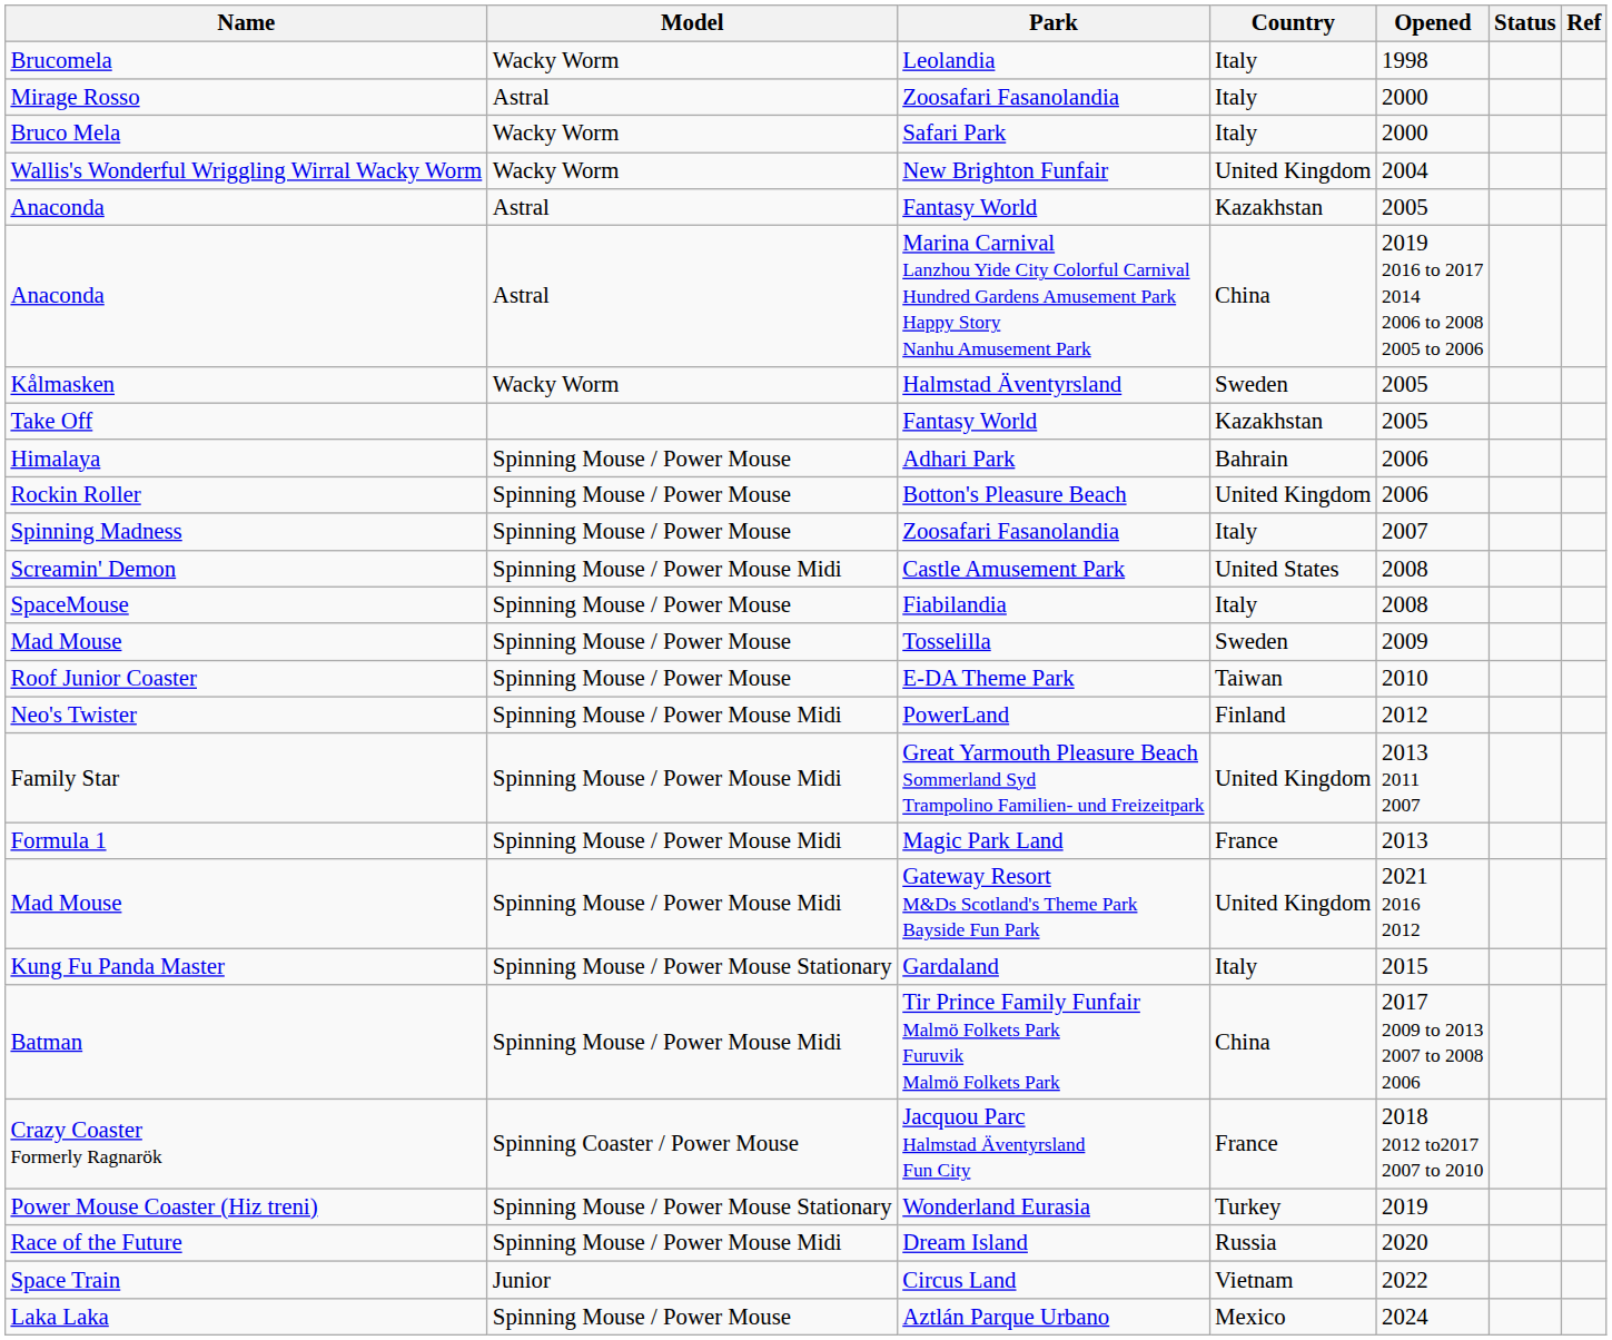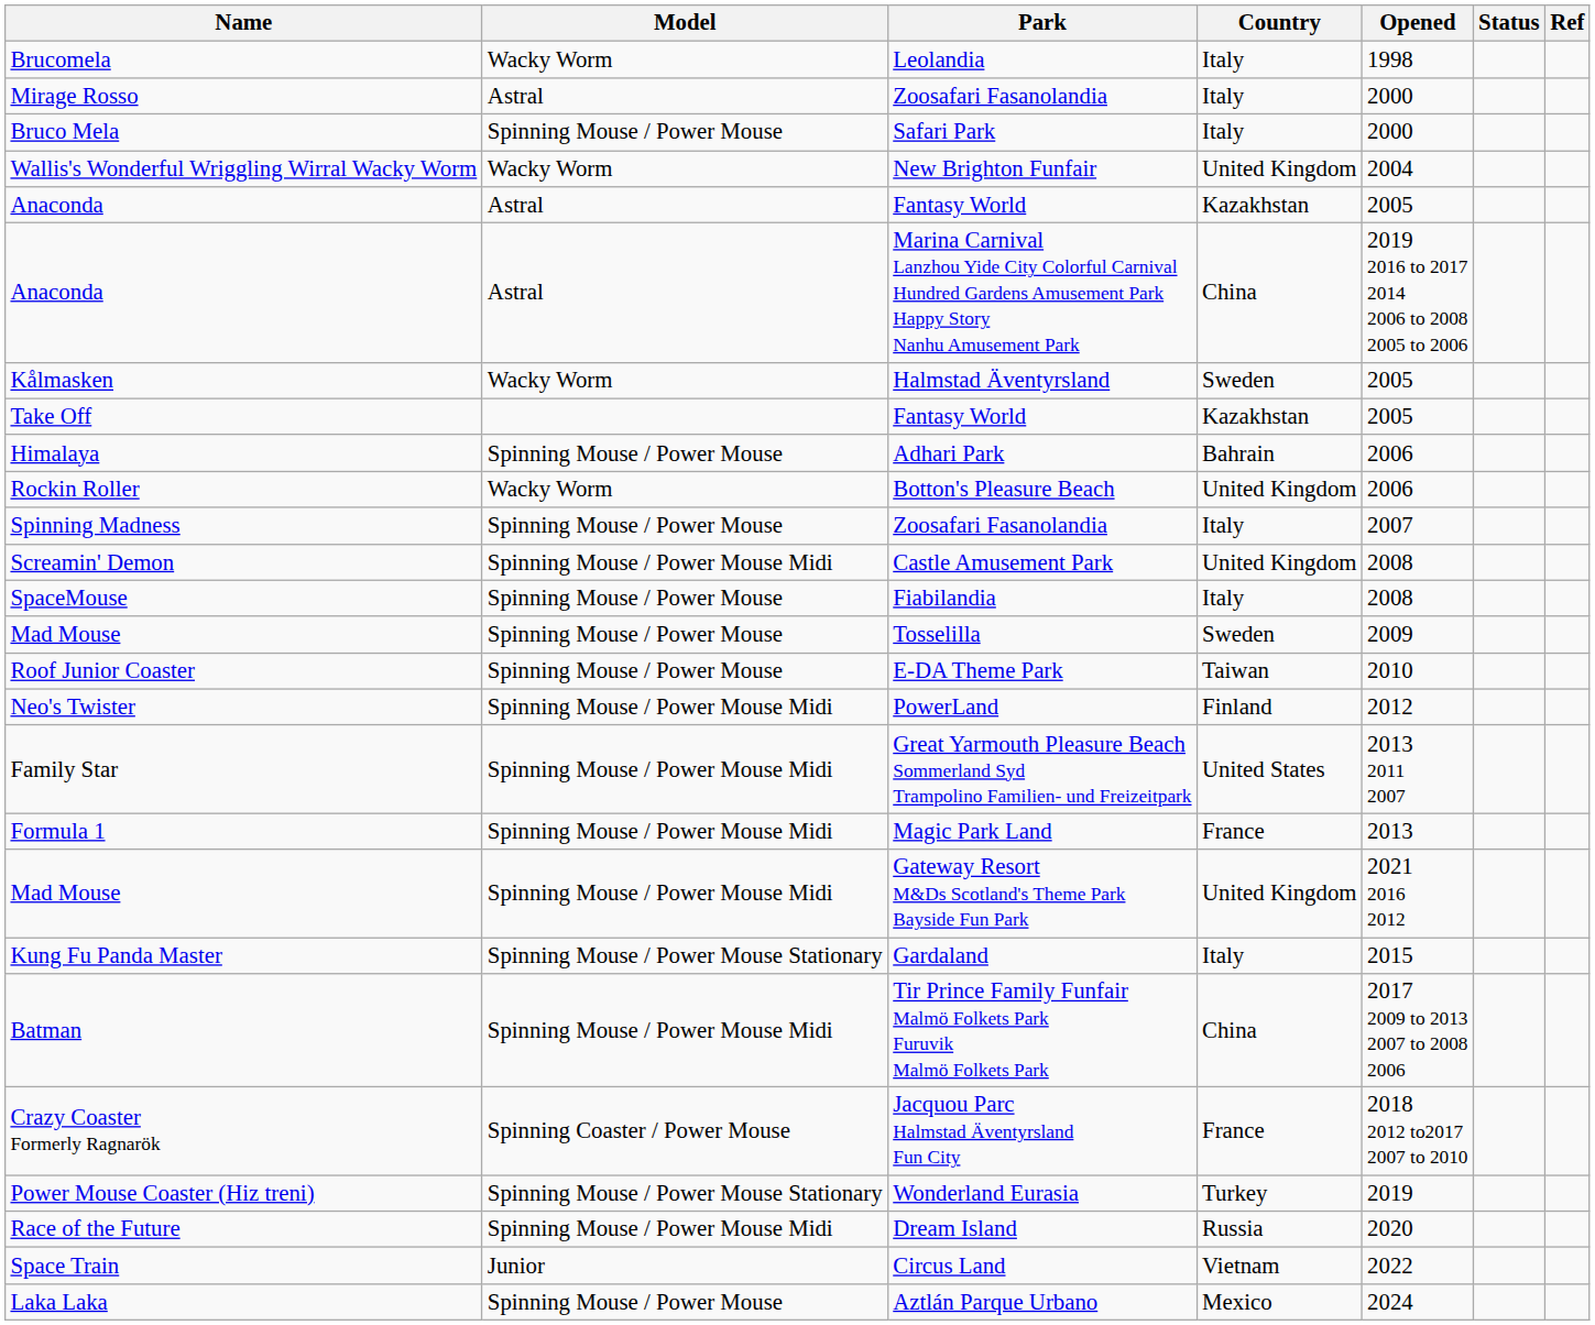Bruco Mela | Model: Wacky Worm -> Spinning Mouse / Power Mouse
Rockin Roller | Model: Spinning Mouse / Power Mouse -> Wacky Worm
Screamin' Demon | Country: United States -> United Kingdom
Family Star | Country: United Kingdom -> United States
